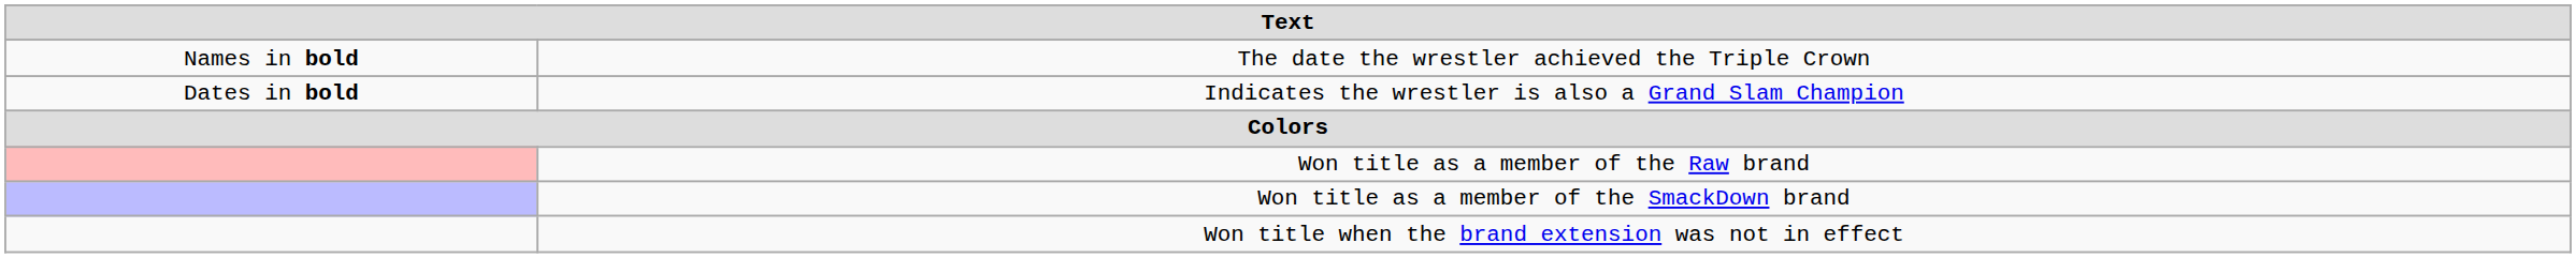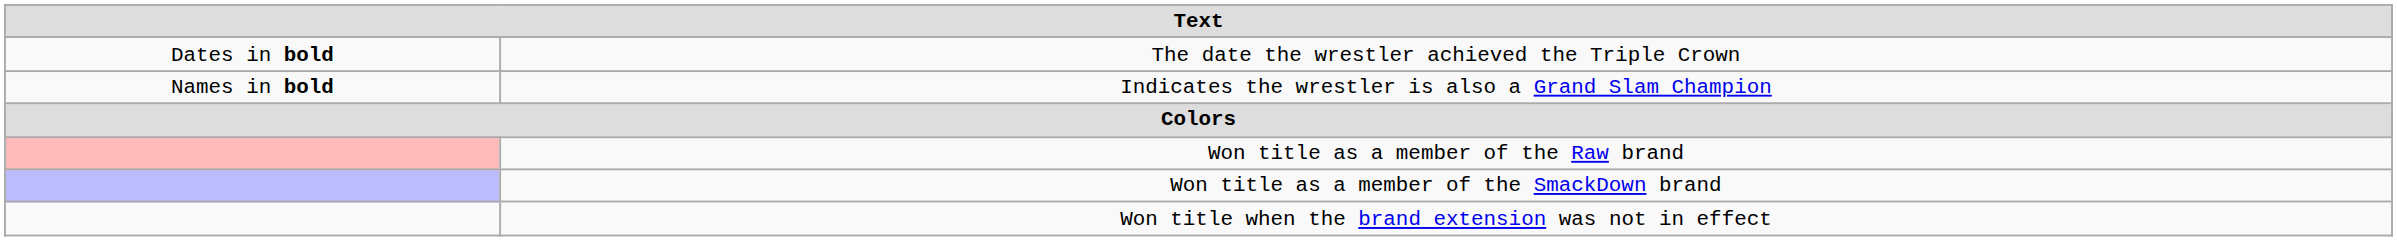The date the wrestler achieved the Triple Crown | column 1: Names in bold -> Dates in bold
Indicates the wrestler is also a Grand Slam Champion | column 1: Dates in bold -> Names in bold
